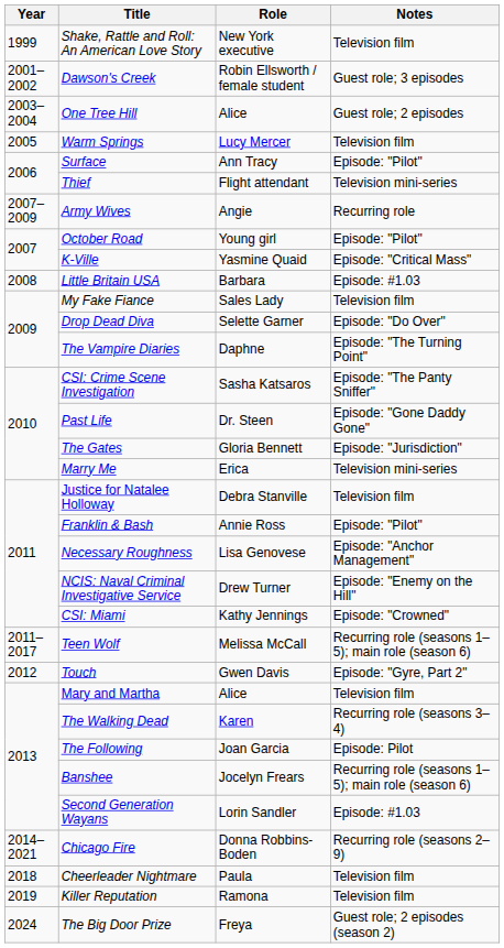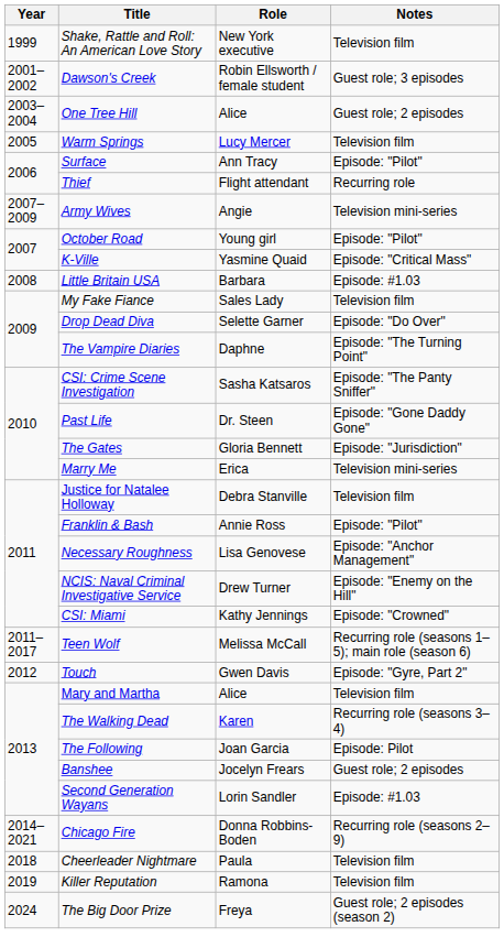Thief | Notes: Television mini-series -> Recurring role
Army Wives | Notes: Recurring role -> Television mini-series
Banshee | Notes: Recurring role (seasons 1–5); main role (season 6) -> Guest role; 2 episodes
